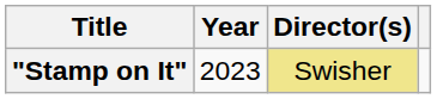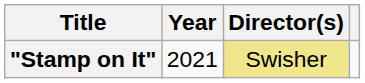"Stamp on It" | Year: 2023 -> 2021
